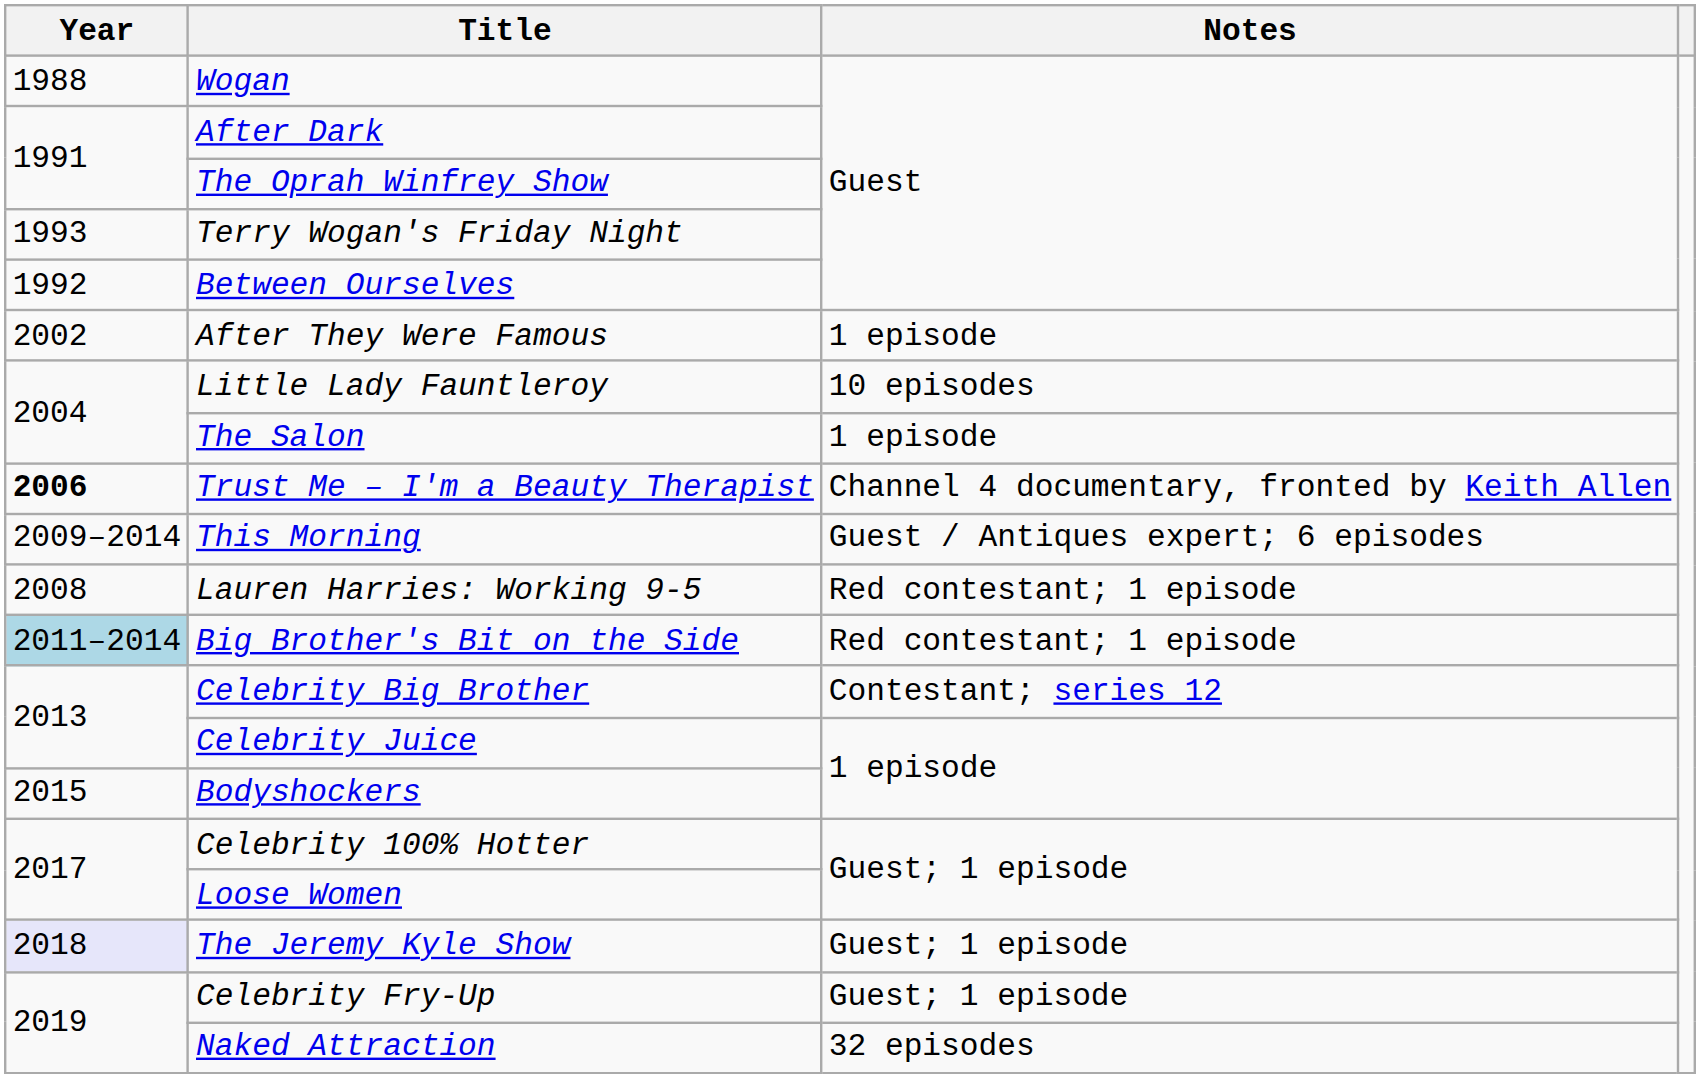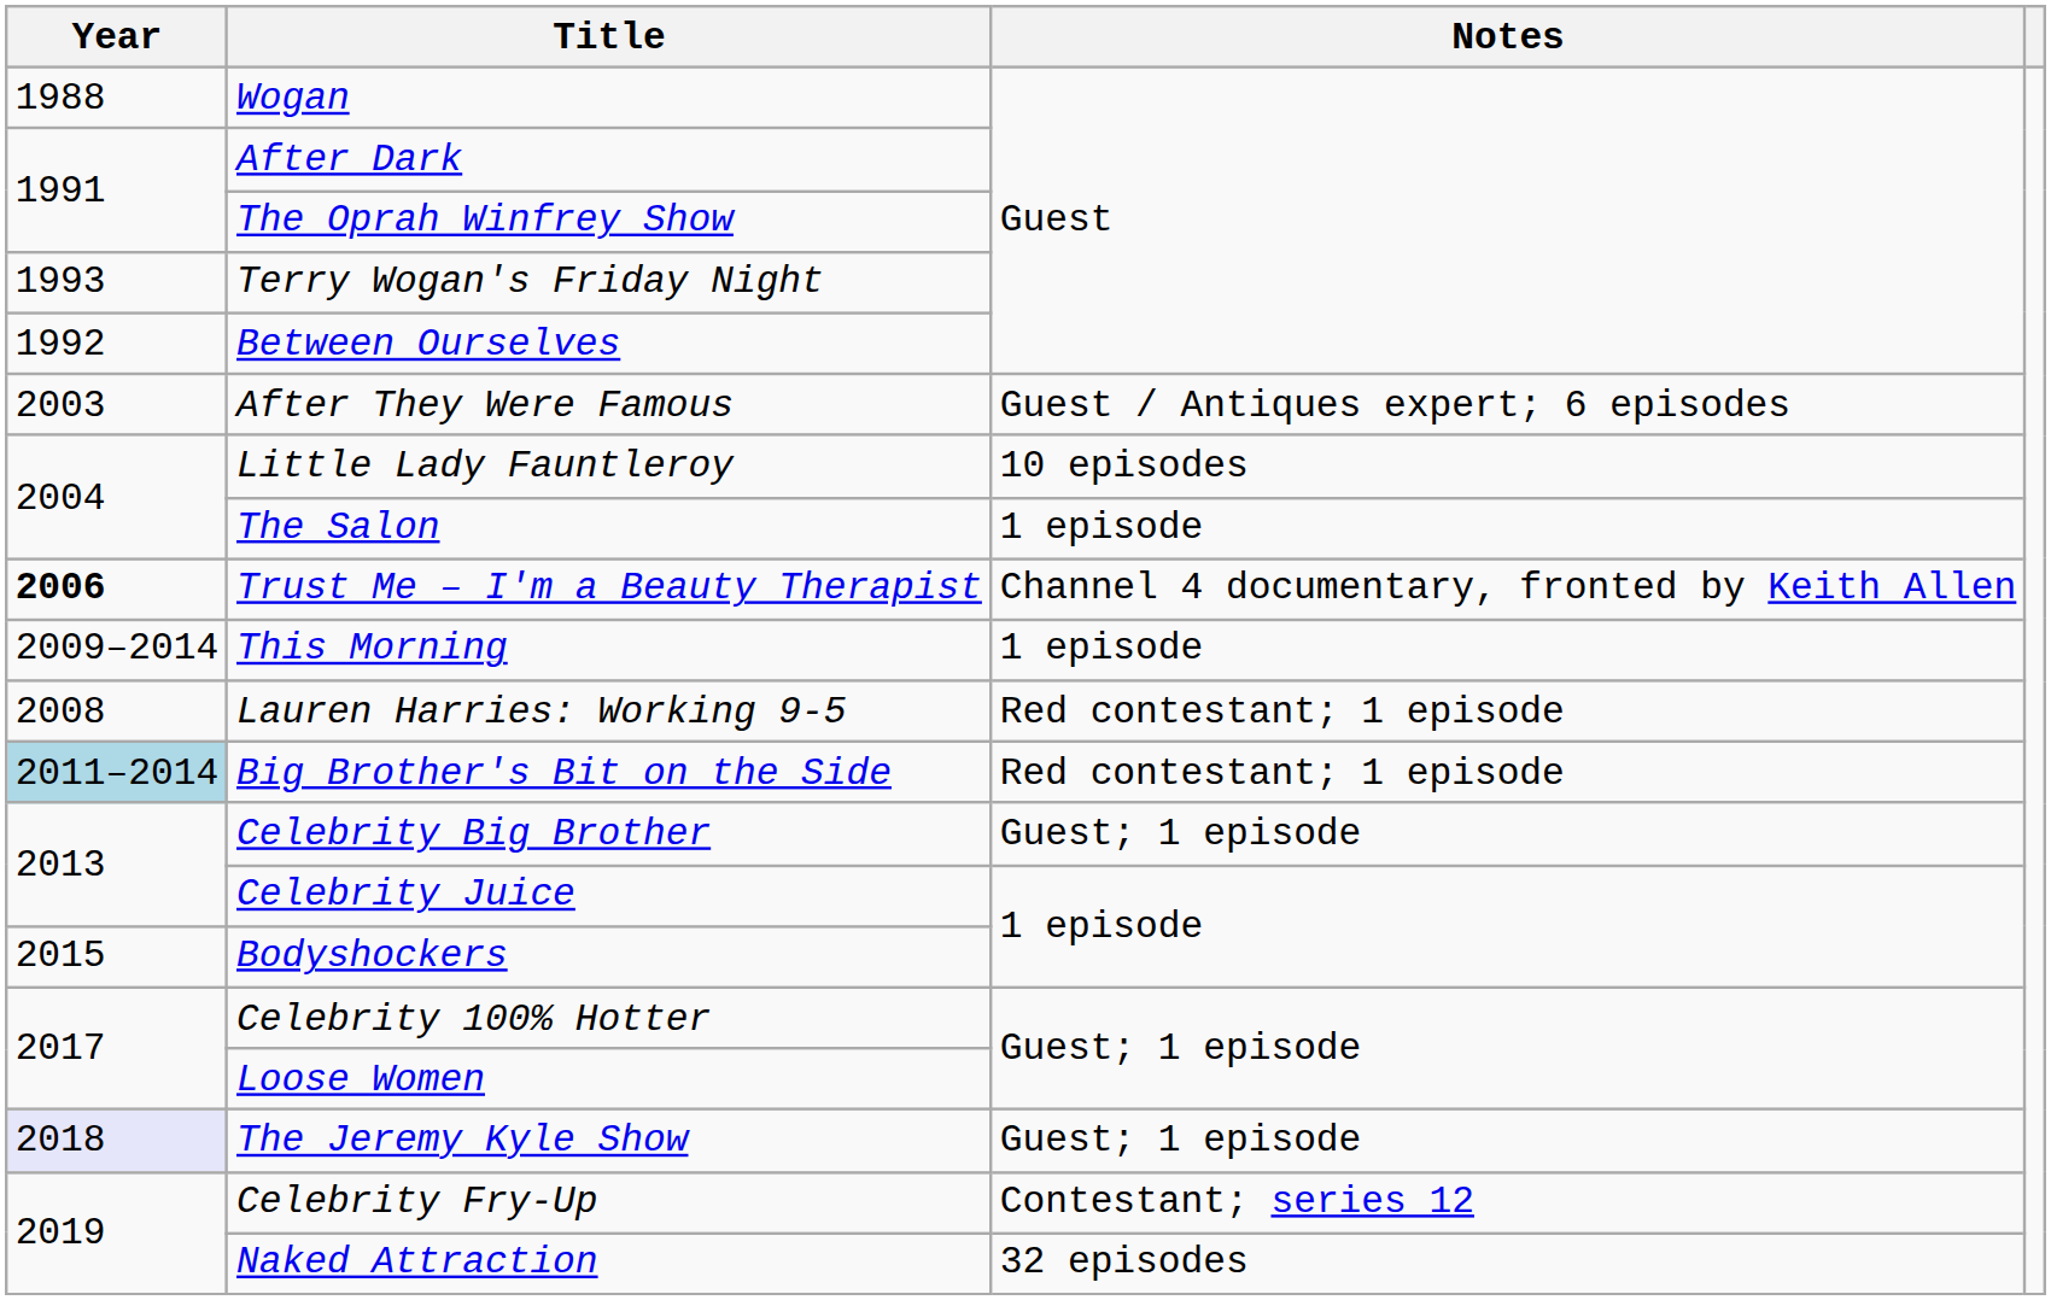After They Were Famous | Year: 2002 -> 2003
After They Were Famous | Notes: 1 episode -> Guest / Antiques expert; 6 episodes
This Morning | Notes: Guest / Antiques expert; 6 episodes -> 1 episode
Celebrity Big Brother | Notes: Contestant; series 12 -> Guest; 1 episode
Celebrity Fry-Up | Notes: Guest; 1 episode -> Contestant; series 12
